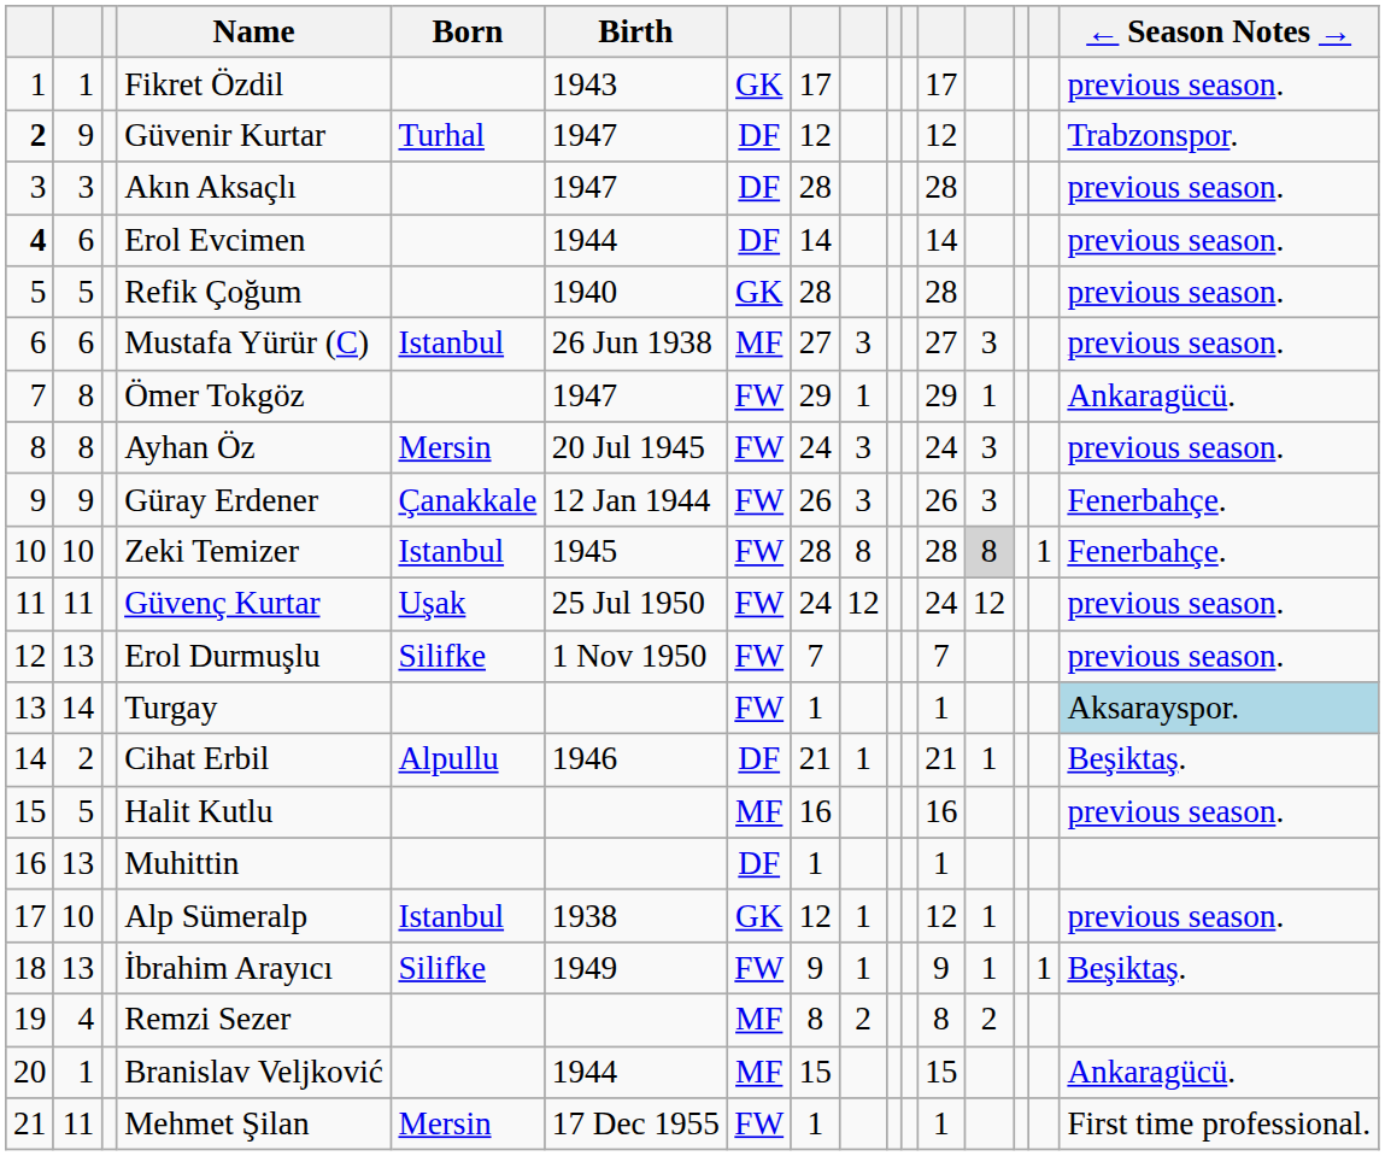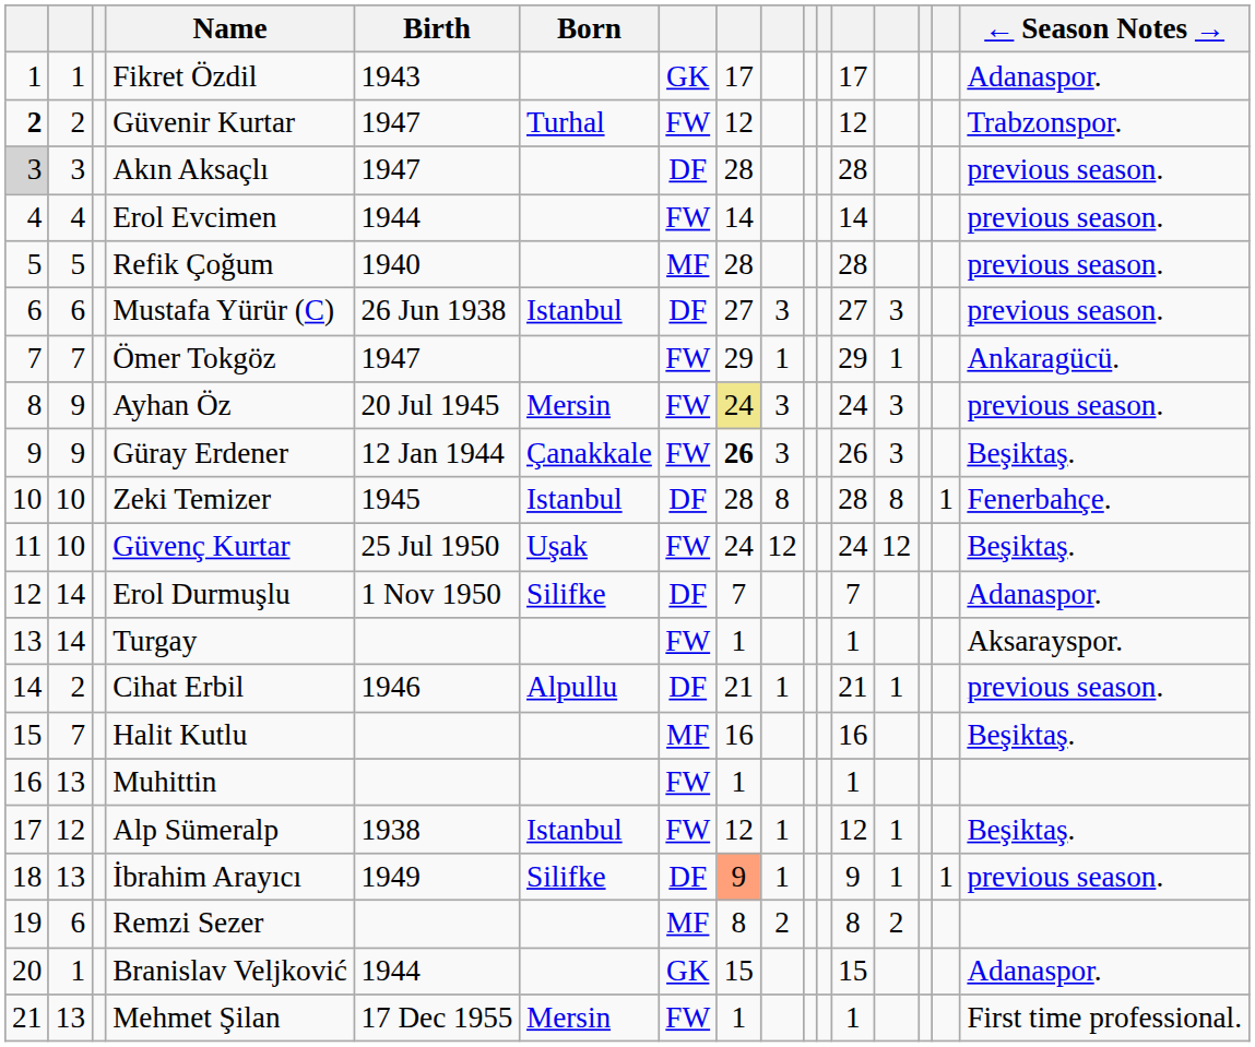columns swapped: Birth <-> Born
Fikret Özdil | ← Season Notes →: previous season. -> Adanaspor.
Güvenir Kurtar | column 2: 9 -> 2
Güvenir Kurtar | column 7: DF -> FW
Akın Aksaçlı | column 1: no background -> lightgrey background
Erol Evcimen | column 1: bold -> normal
Erol Evcimen | column 2: 6 -> 4
Erol Evcimen | column 7: DF -> FW
Refik Çoğum | column 7: GK -> MF
Mustafa Yürür (C) | column 7: MF -> DF
Ömer Tokgöz | column 2: 8 -> 7
Ayhan Öz | column 2: 8 -> 9
Ayhan Öz | column 8: no background -> khaki background
Güray Erdener | column 8: normal -> bold
Güray Erdener | ← Season Notes →: Fenerbahçe. -> Beşiktaş.
Zeki Temizer | column 7: FW -> DF
Zeki Temizer | column 13: lightgrey background -> no background
Güvenç Kurtar | column 2: 11 -> 10
Güvenç Kurtar | ← Season Notes →: previous season. -> Beşiktaş.
Erol Durmuşlu | column 2: 13 -> 14
Erol Durmuşlu | column 7: FW -> DF
Erol Durmuşlu | ← Season Notes →: previous season. -> Adanaspor.
Turgay | ← Season Notes →: lightblue background -> no background
Cihat Erbil | ← Season Notes →: Beşiktaş. -> previous season.
Halit Kutlu | column 2: 5 -> 7
Halit Kutlu | ← Season Notes →: previous season. -> Beşiktaş.
Muhittin | column 7: DF -> FW
Alp Sümeralp | column 2: 10 -> 12
Alp Sümeralp | column 7: GK -> FW
Alp Sümeralp | ← Season Notes →: previous season. -> Beşiktaş.
İbrahim Arayıcı | column 7: FW -> DF
İbrahim Arayıcı | column 8: no background -> lightsalmon background
İbrahim Arayıcı | ← Season Notes →: Beşiktaş. -> previous season.
Remzi Sezer | column 2: 4 -> 6
Branislav Veljković | column 7: MF -> GK
Branislav Veljković | ← Season Notes →: Ankaragücü. -> Adanaspor.
Mehmet Şilan | column 2: 11 -> 13
